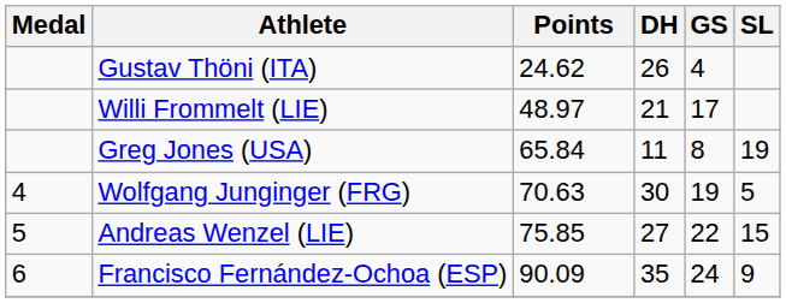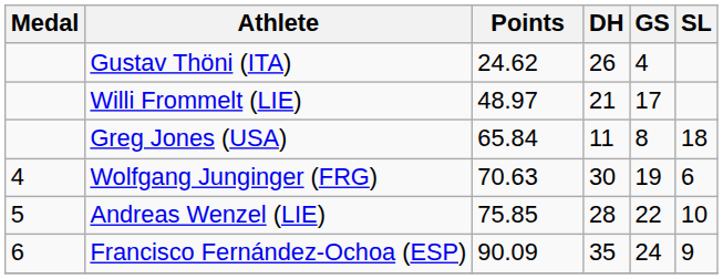Greg Jones (USA) | SL: 19 -> 18
Wolfgang Junginger (FRG) | SL: 5 -> 6
Andreas Wenzel (LIE) | DH: 27 -> 28
Andreas Wenzel (LIE) | SL: 15 -> 10
